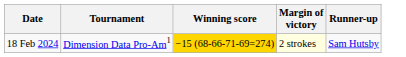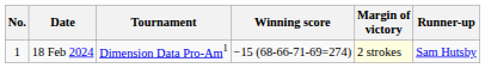+ column: No. | 1
18 Feb 2024 | Winning score: gold background -> no background
